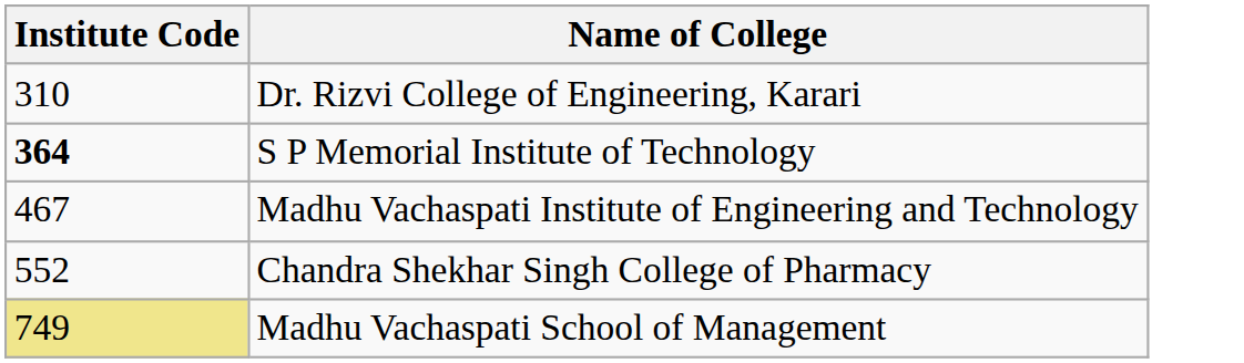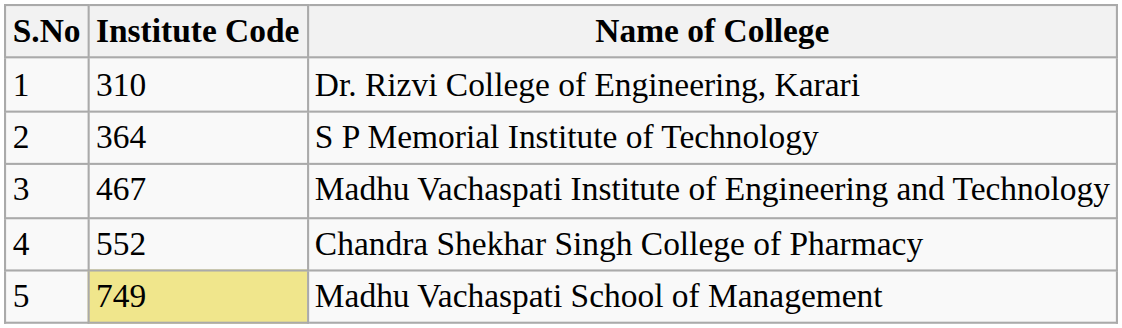+ column: S.No | 1 | 2 | 3 | 4 | 5
S P Memorial Institute of Technology | Institute Code: bold -> normal
